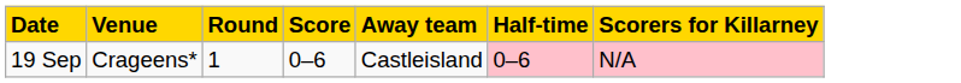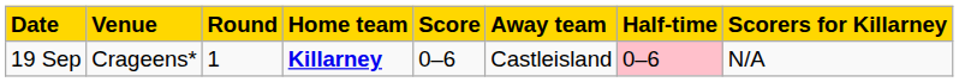+ column: Home team | Killarney
19 Sep | Scorers for Killarney: pink background -> no background
